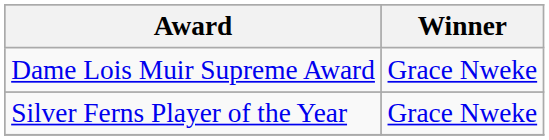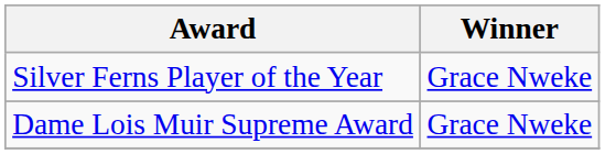rows swapped: Dame Lois Muir Supreme Award <-> Silver Ferns Player of the Year
